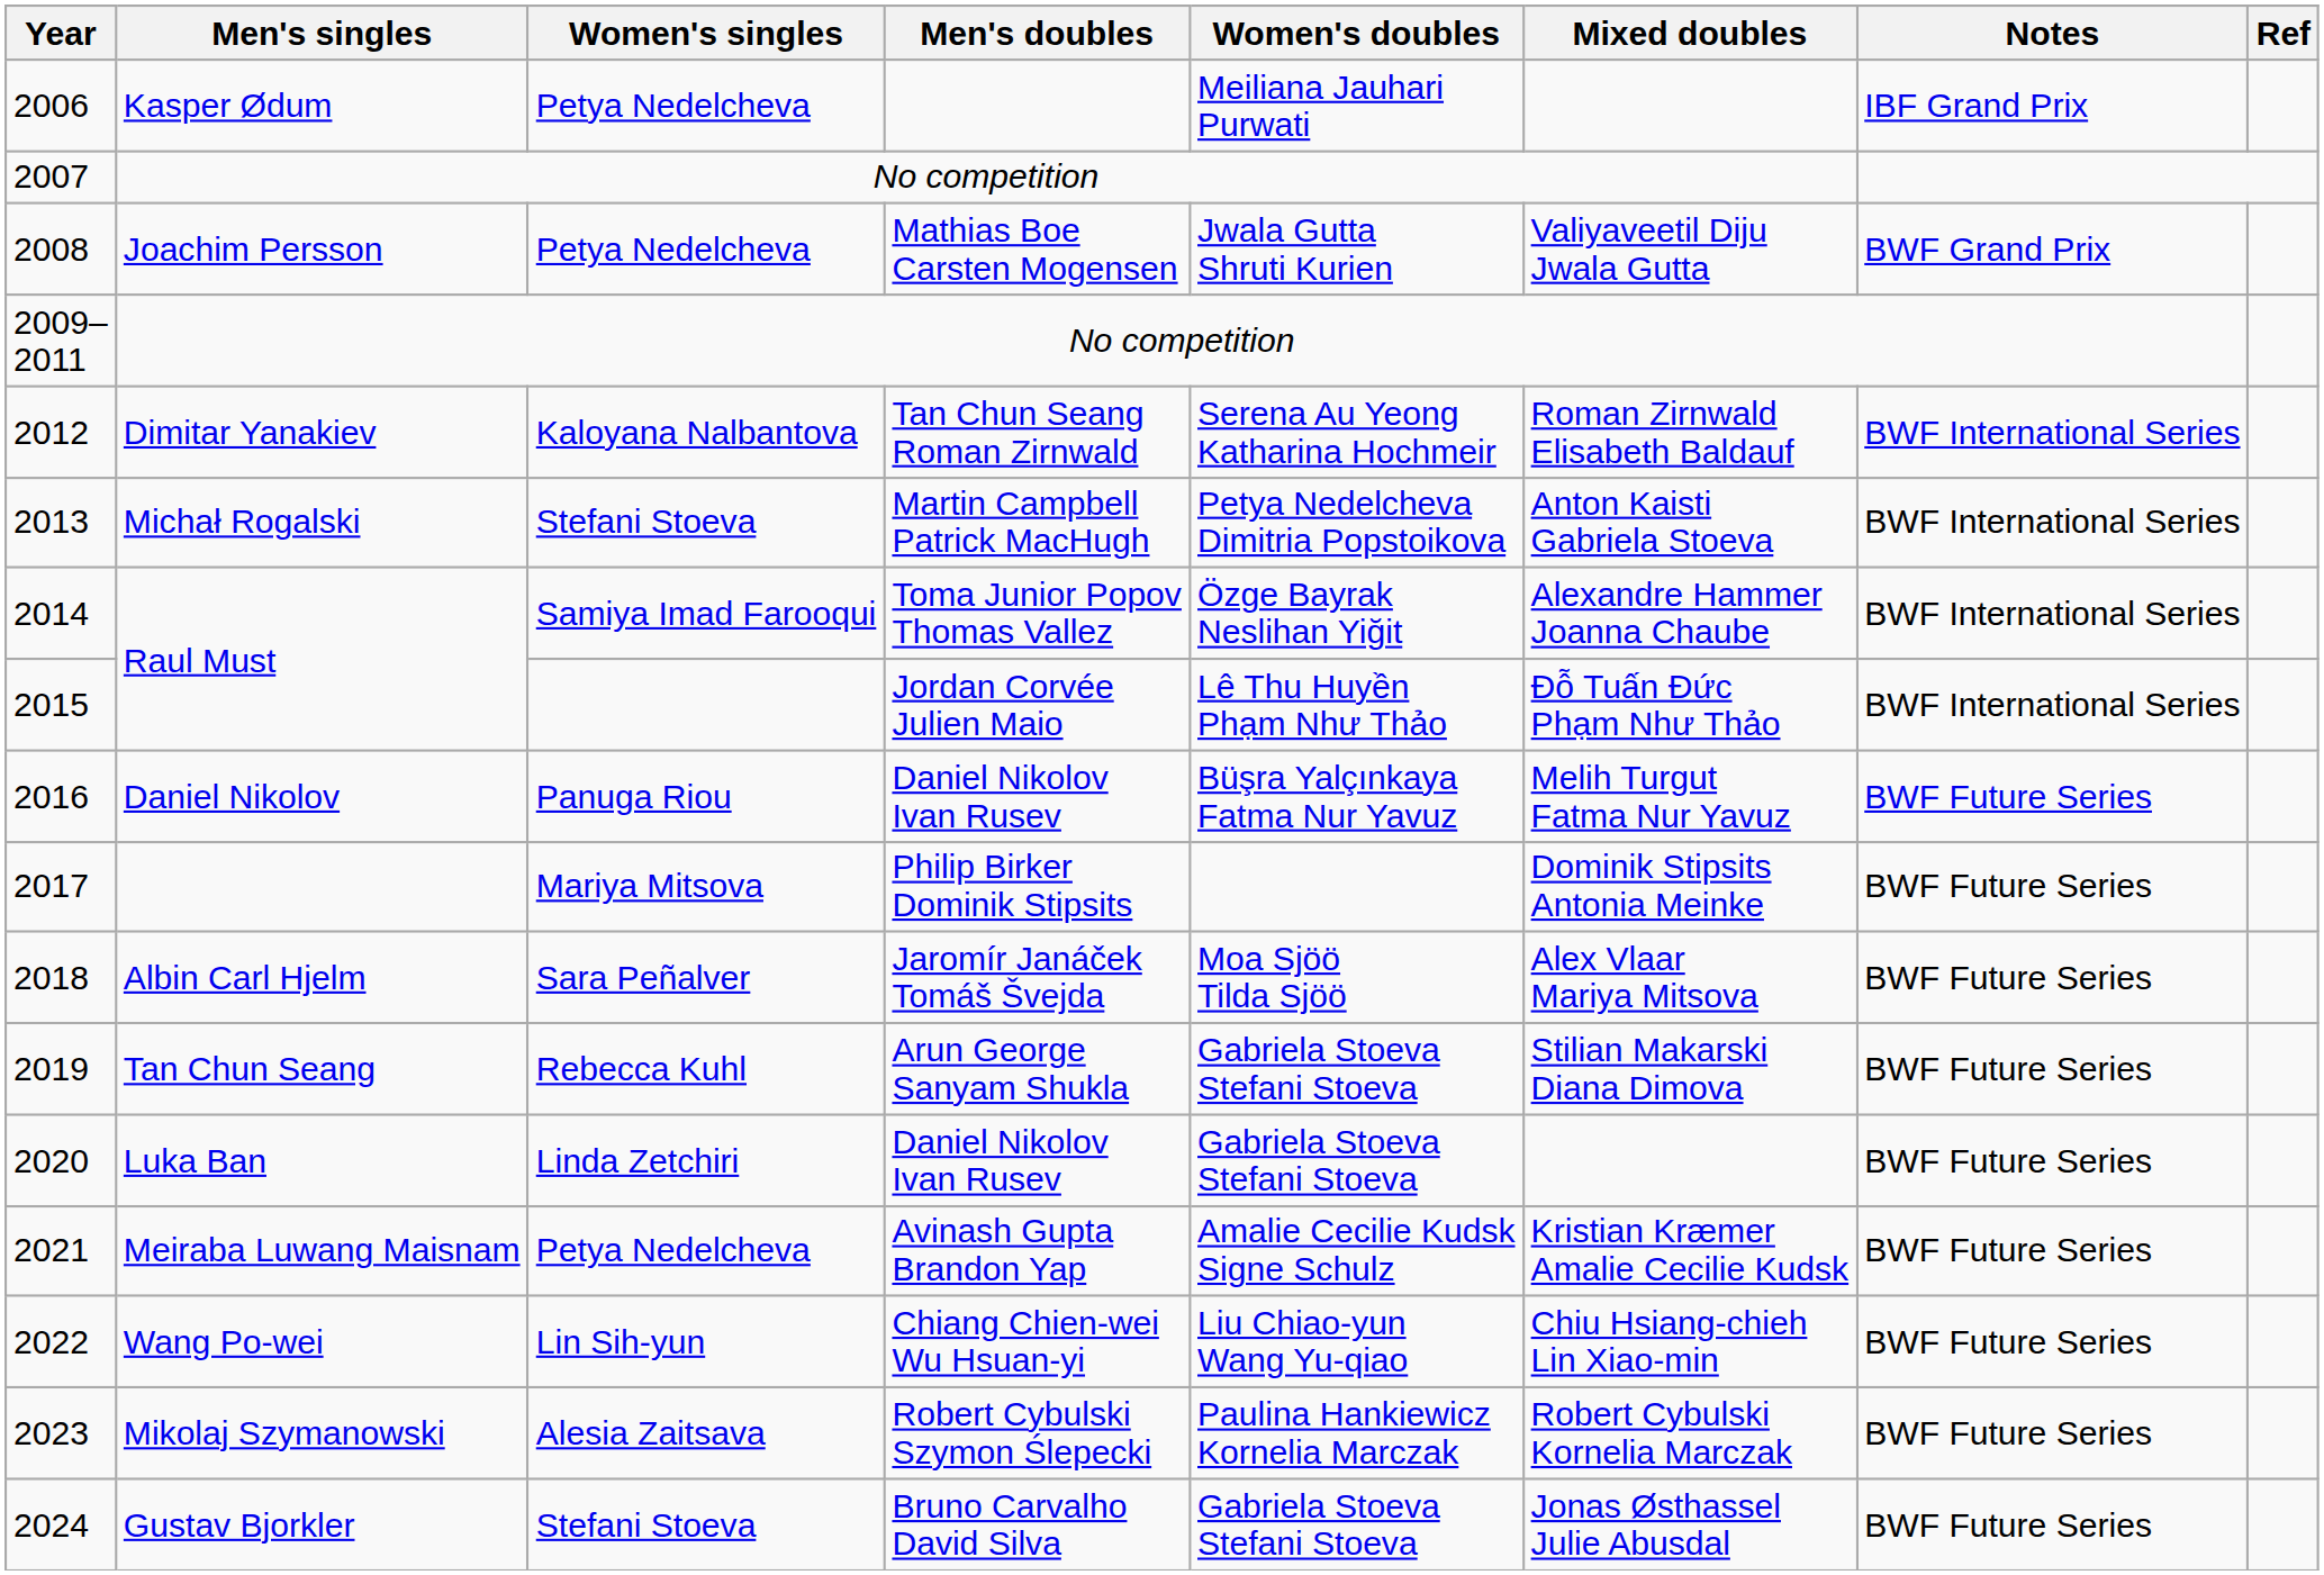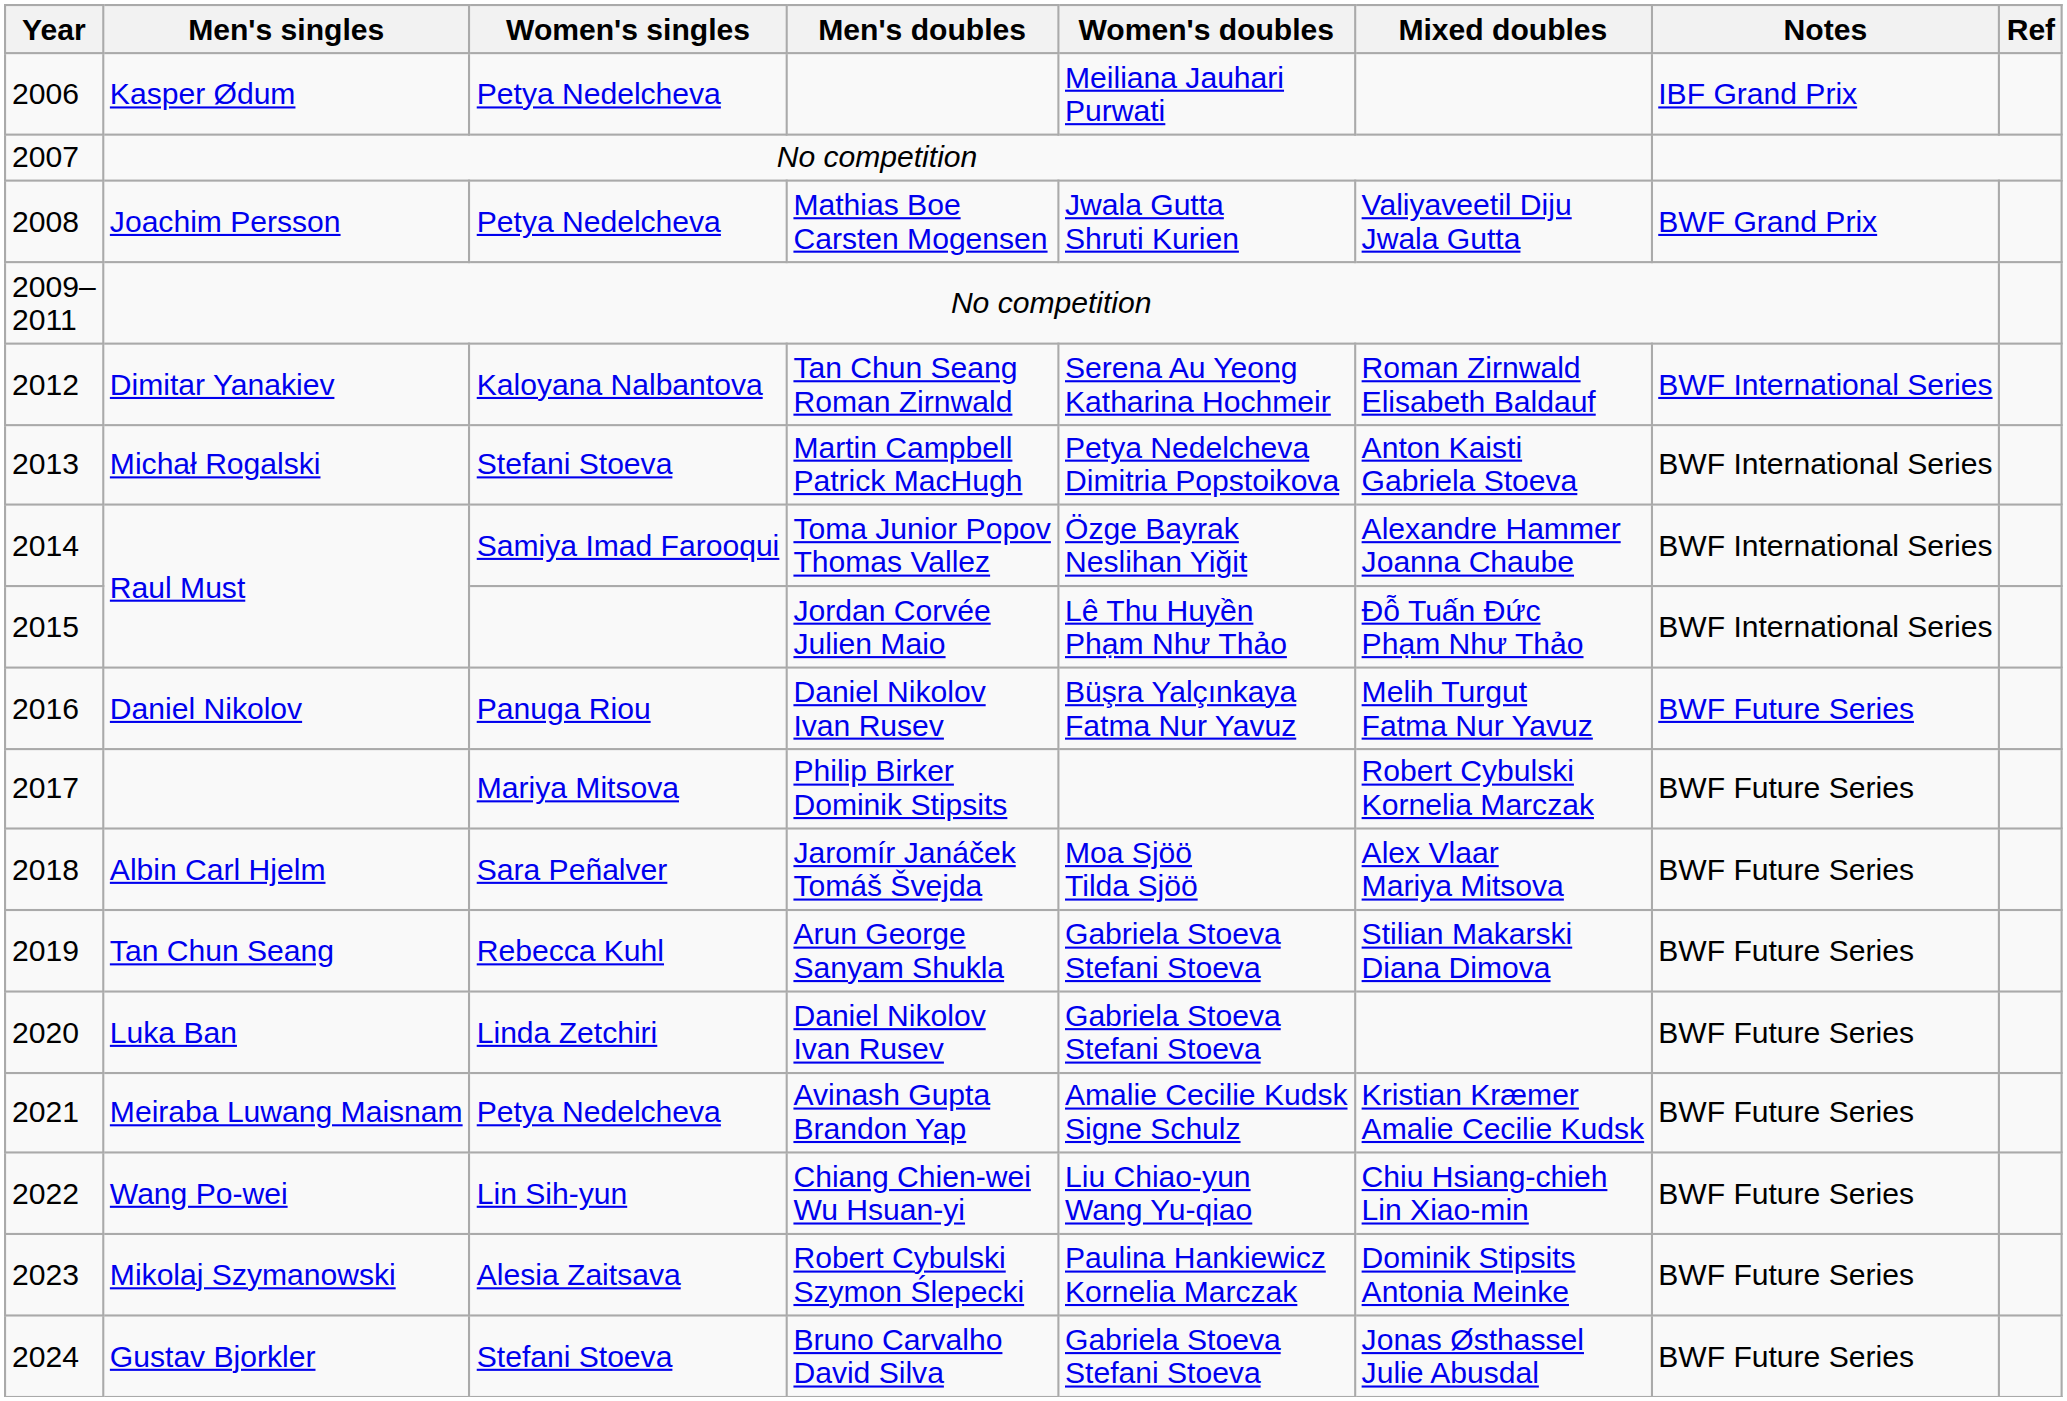2017 | Mixed doubles: Dominik Stipsits Antonia Meinke -> Robert Cybulski Kornelia Marczak
2023 | Mixed doubles: Robert Cybulski Kornelia Marczak -> Dominik Stipsits Antonia Meinke
